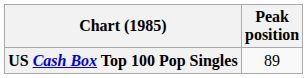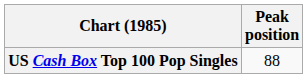US Cash Box Top 100 Pop Singles | Peak position: 89 -> 88
